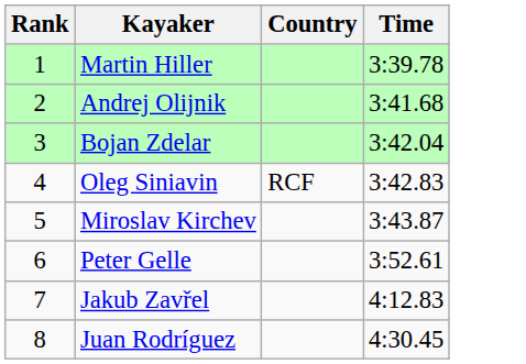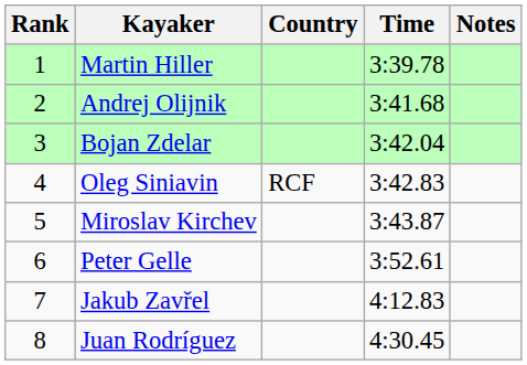+ column: Notes
